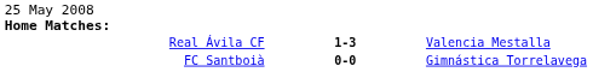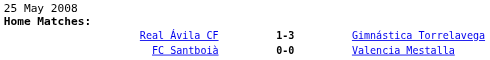Real Ávila CF | column 3: Valencia Mestalla -> Gimnástica Torrelavega
FC Santboià | column 3: Gimnástica Torrelavega -> Valencia Mestalla
